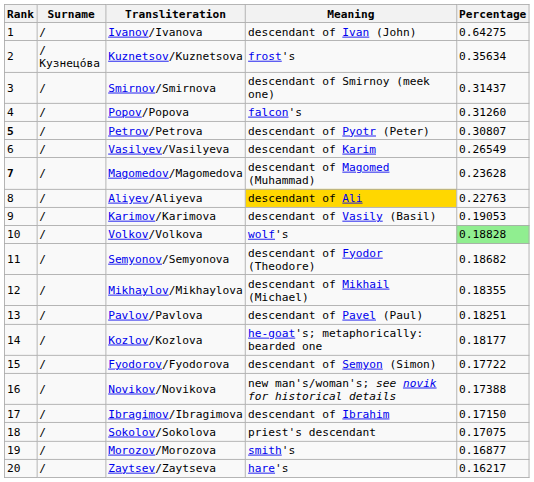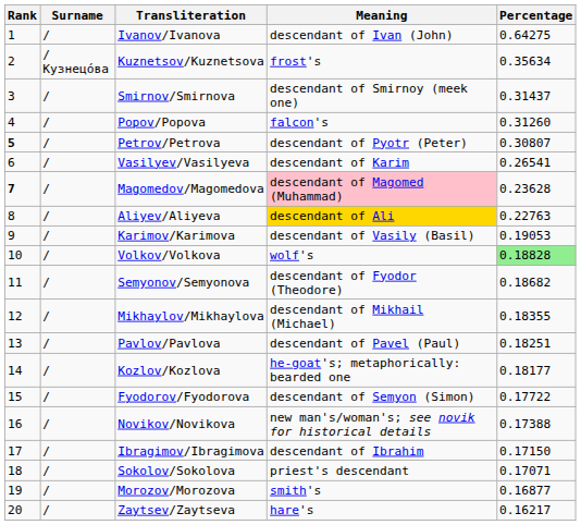Vasilyev/Vasilyeva | Percentage: 0.26549 -> 0.26541
Magomedov/Magomedova | Meaning: no background -> pink background
Sokolov/Sokolova | Percentage: 0.17075 -> 0.17071
